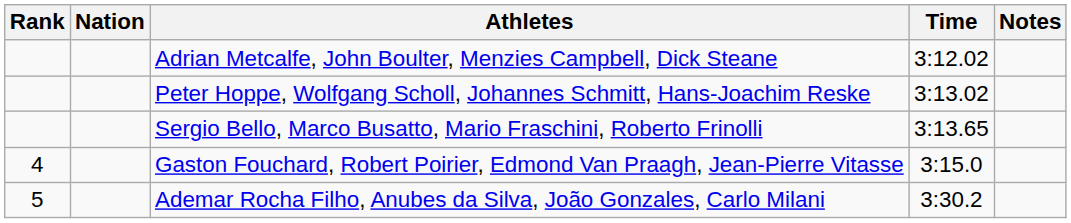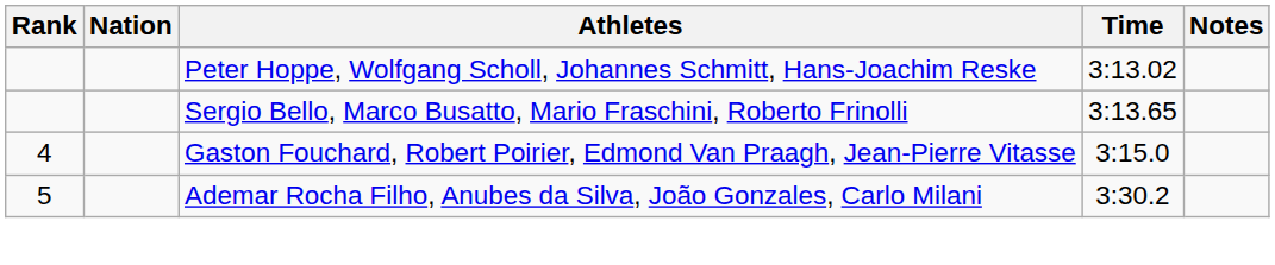- row: Adrian Metcalfe, John Boulter, Menzies Campbell, Dick Steane | 3:12.02
